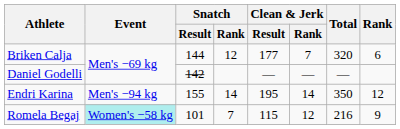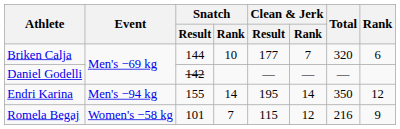Briken Calja | Snatch / Rank: 12 -> 10
Romela Begaj | Event: paleturquoise background -> no background
